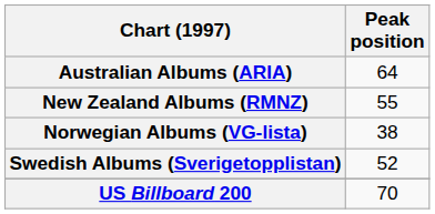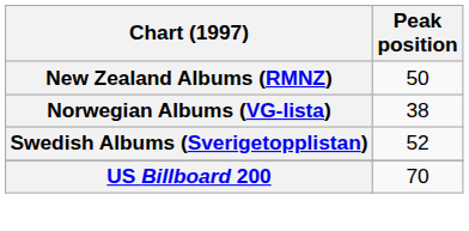- row: Australian Albums (ARIA) | 64
New Zealand Albums (RMNZ) | Peak position: 55 -> 50
